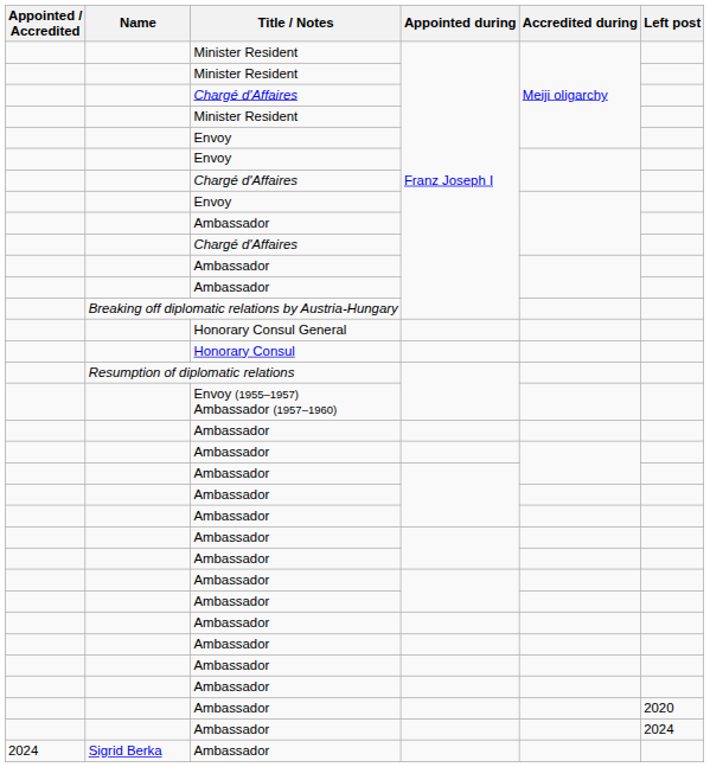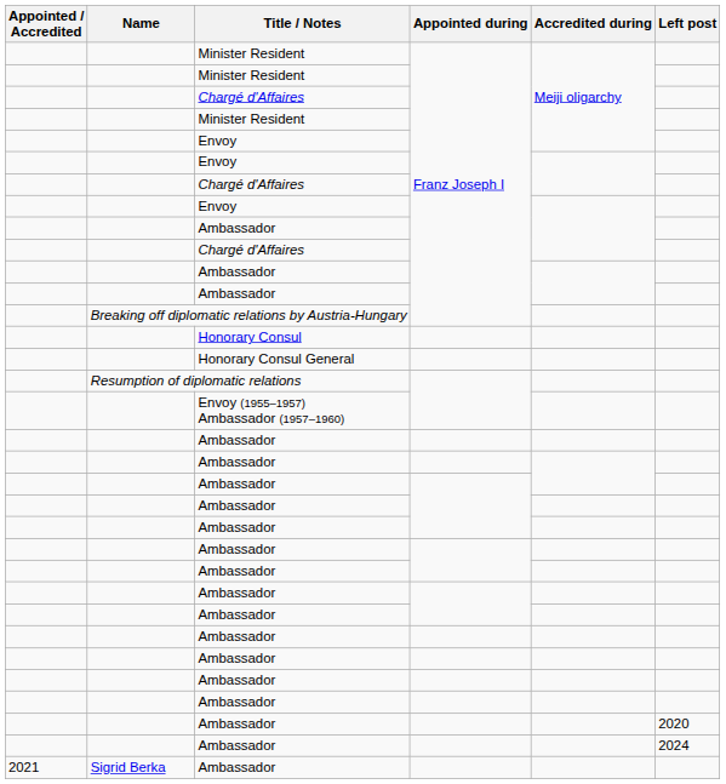rows swapped: Honorary Consul <-> Honorary Consul General
Sigrid Berka / Ambassador | Appointed / Accredited: 2024 -> 2021
